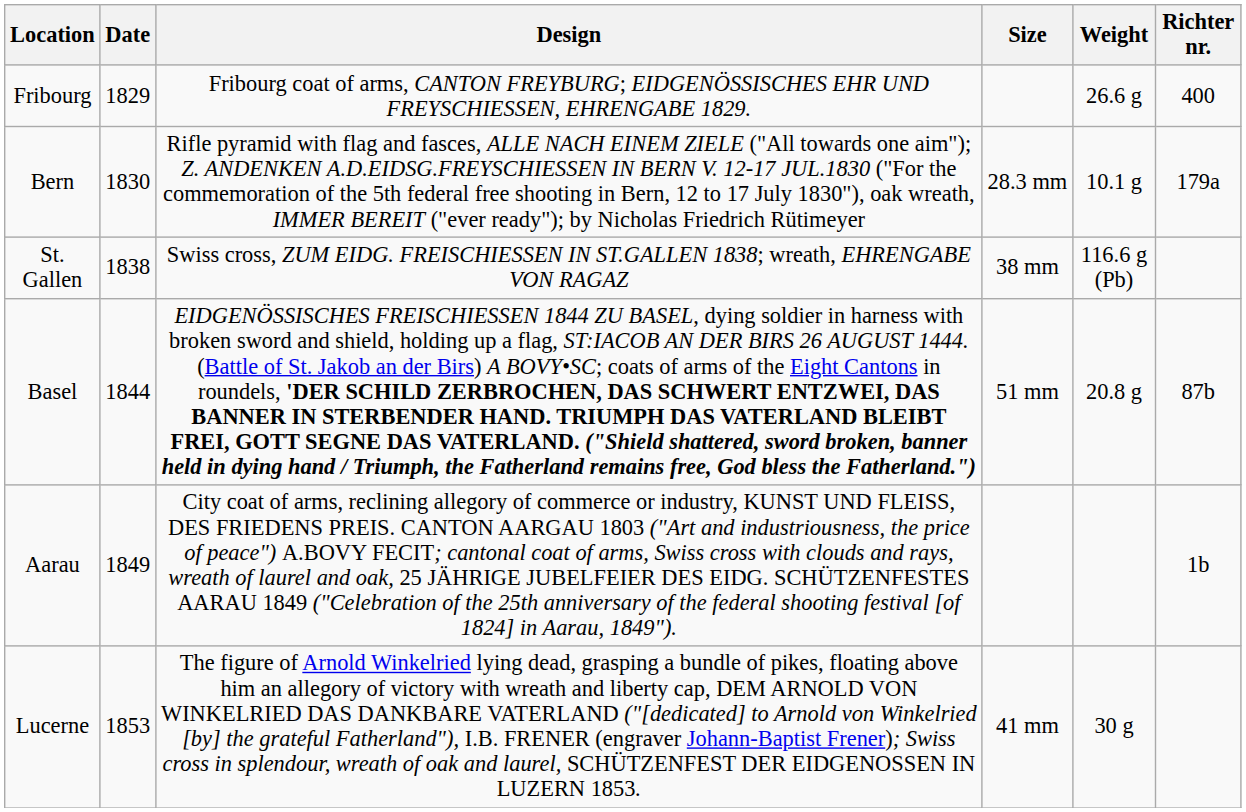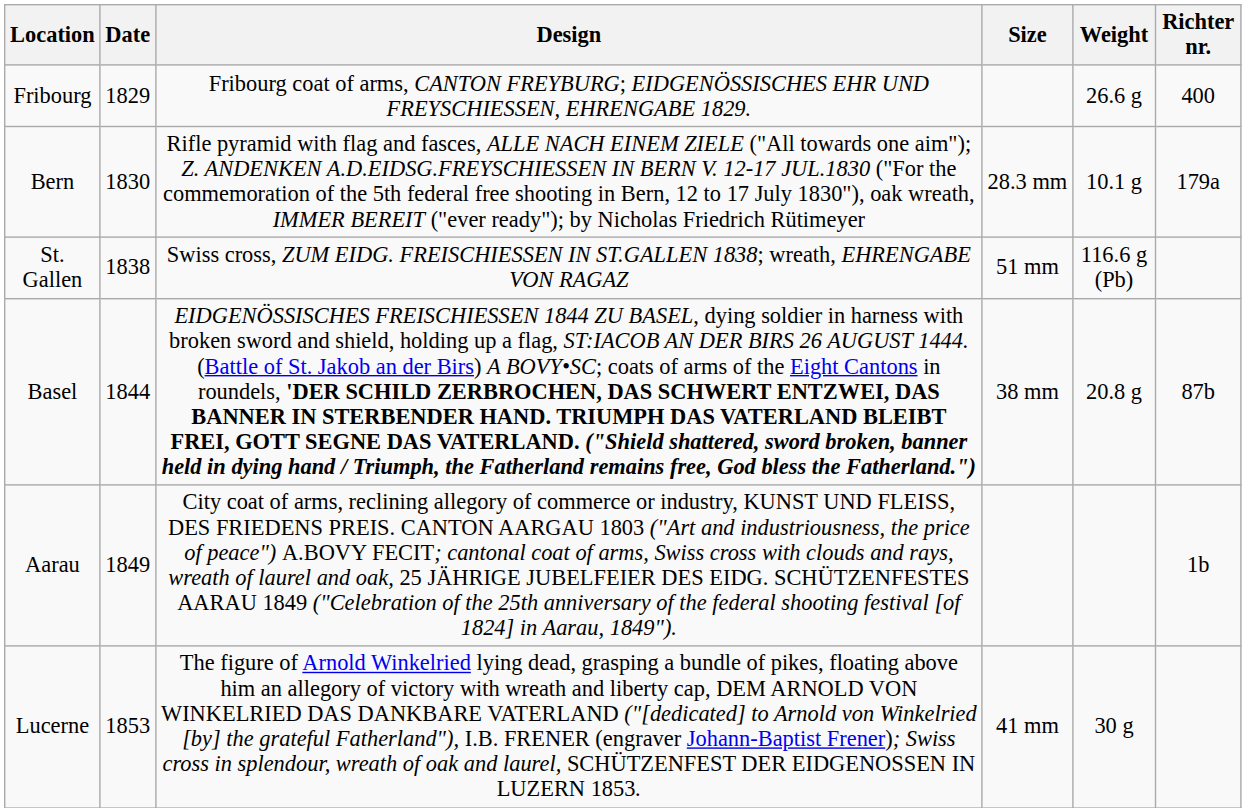St. Gallen | Size: 38 mm -> 51 mm
Basel | Size: 51 mm -> 38 mm
